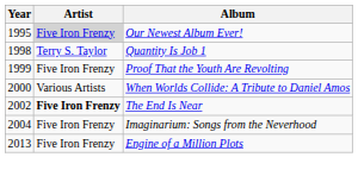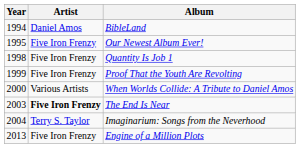+ row: 1994 | Daniel Amos | BibleLand
Our Newest Album Ever! | Artist: lightgrey background -> no background
Quantity Is Job 1 | Artist: Terry S. Taylor -> Five Iron Frenzy
The End Is Near | Year: 2002 -> 2003
Imaginarium: Songs from the Neverhood | Artist: Five Iron Frenzy -> Terry S. Taylor
